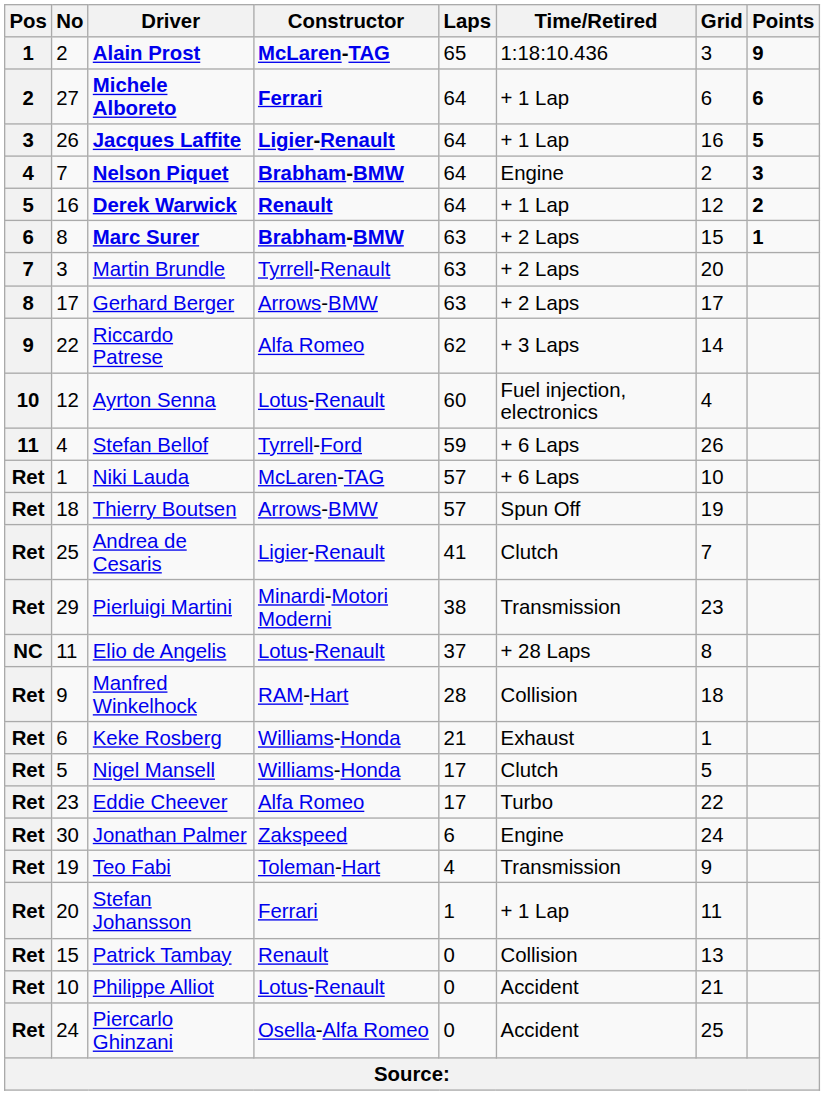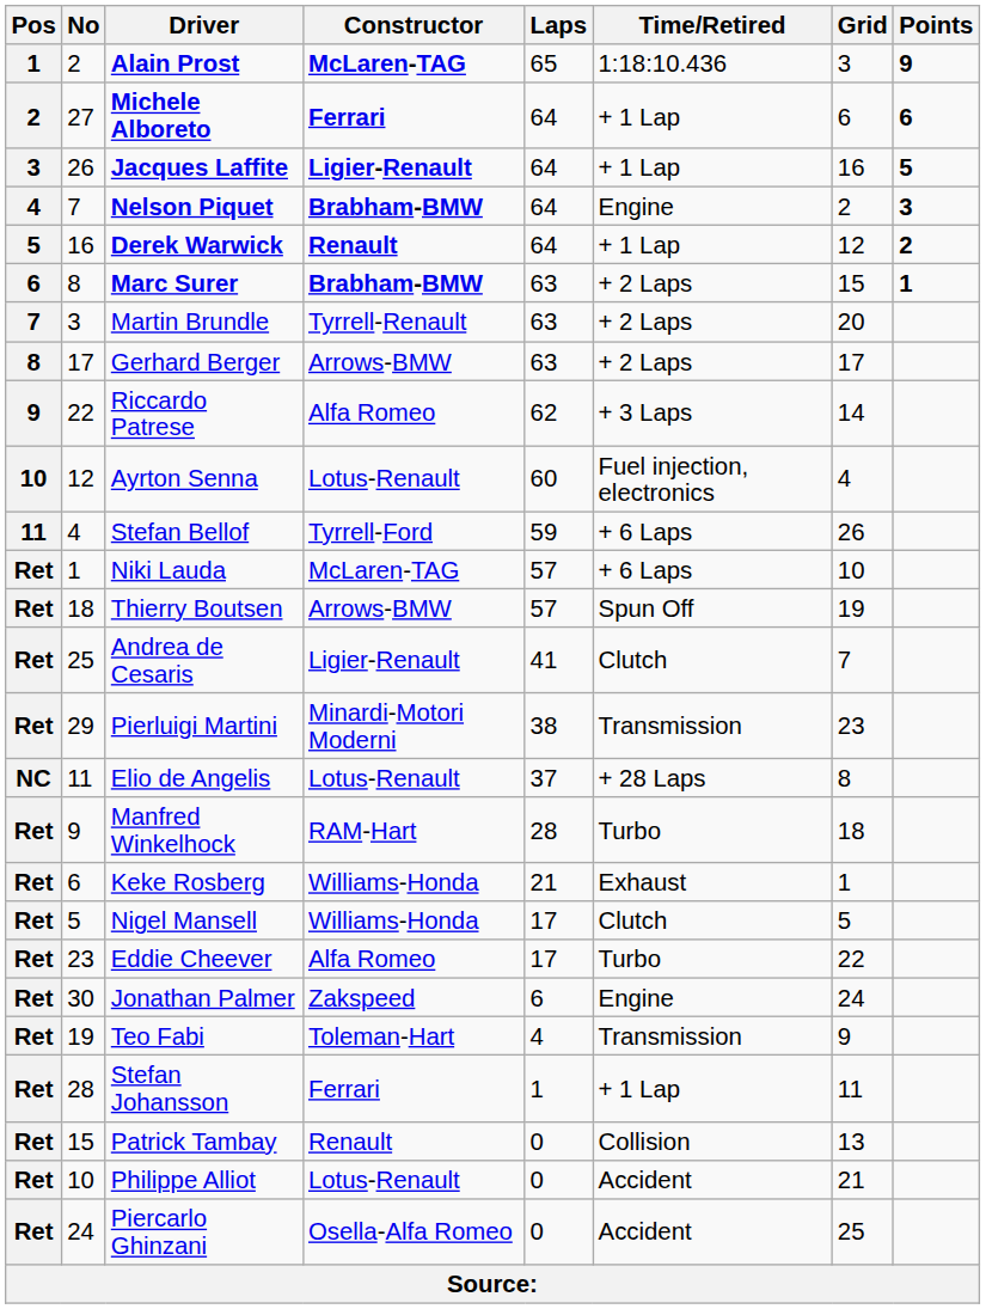Manfred Winkelhock | Time/Retired: Collision -> Turbo
Stefan Johansson | No: 20 -> 28
